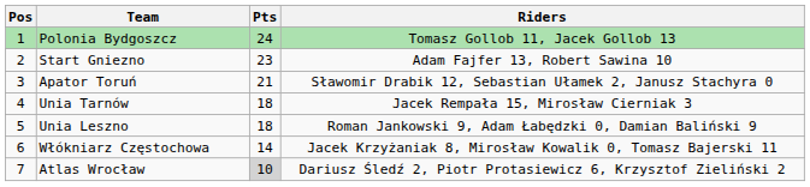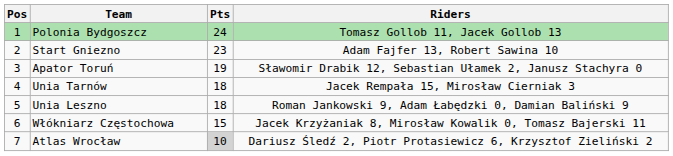Apator Toruń | Pts: 21 -> 19
Włókniarz Częstochowa | Pts: 14 -> 15
